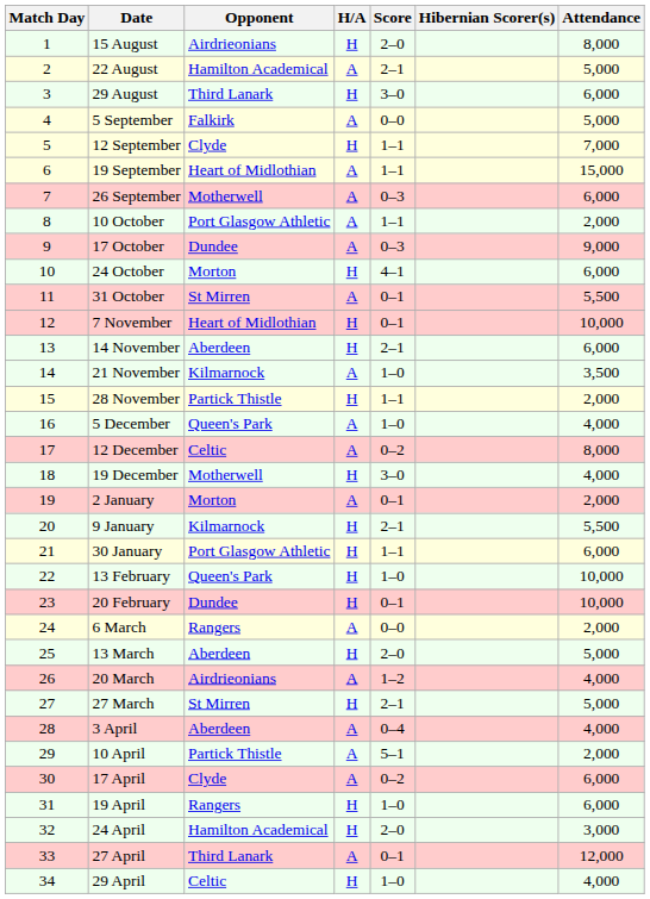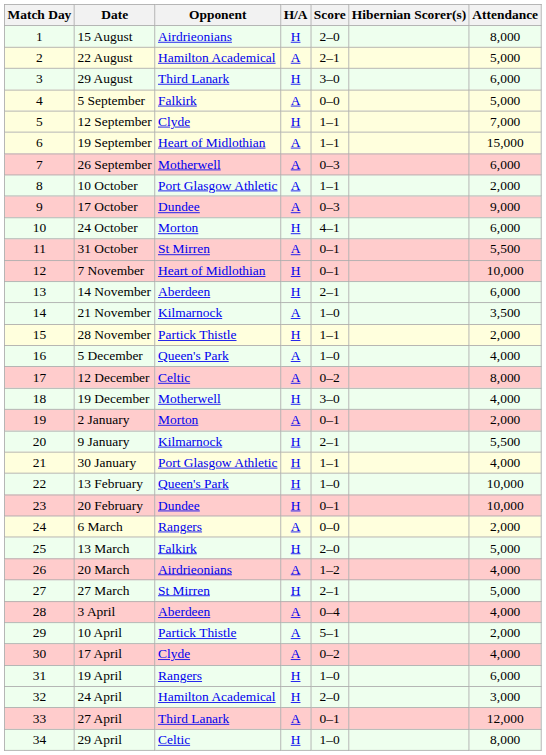30 January | Attendance: 6,000 -> 4,000
13 March | Opponent: Aberdeen -> Falkirk
17 April | Attendance: 6,000 -> 4,000
29 April | Attendance: 4,000 -> 8,000
